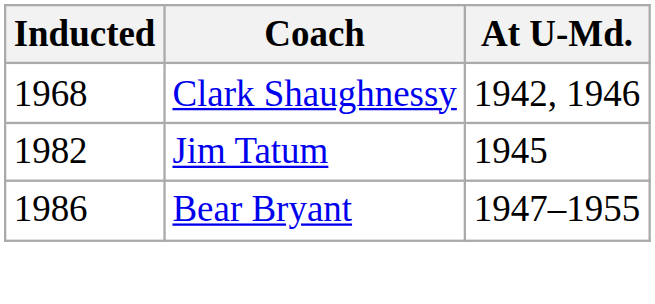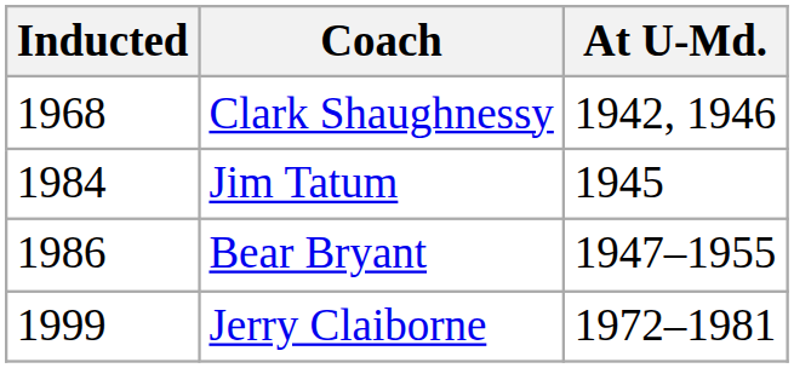Jim Tatum | Inducted: 1982 -> 1984
+ row: 1999 | Jerry Claiborne | 1972–1981
